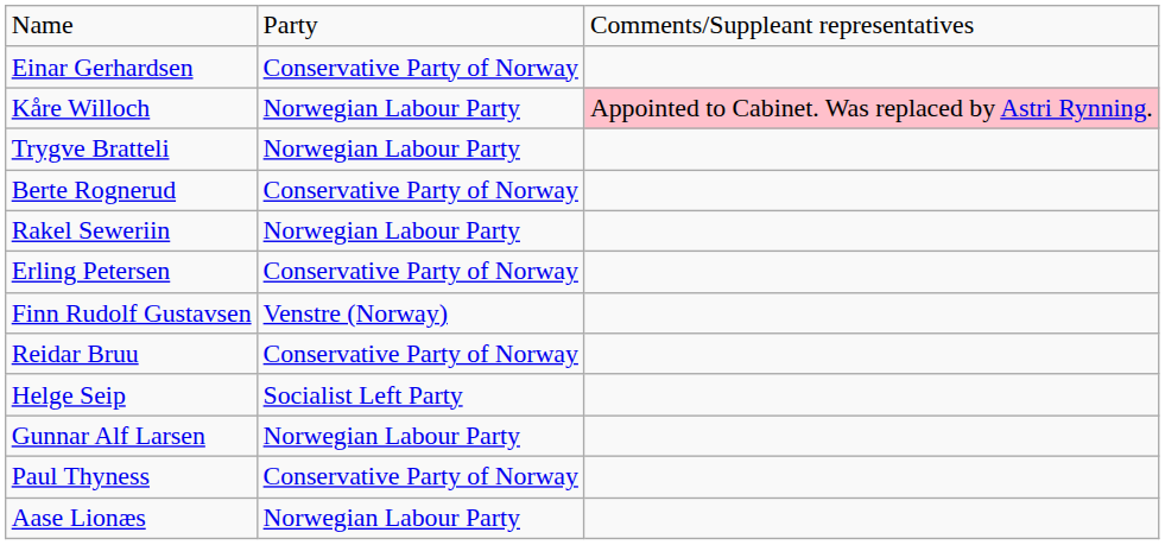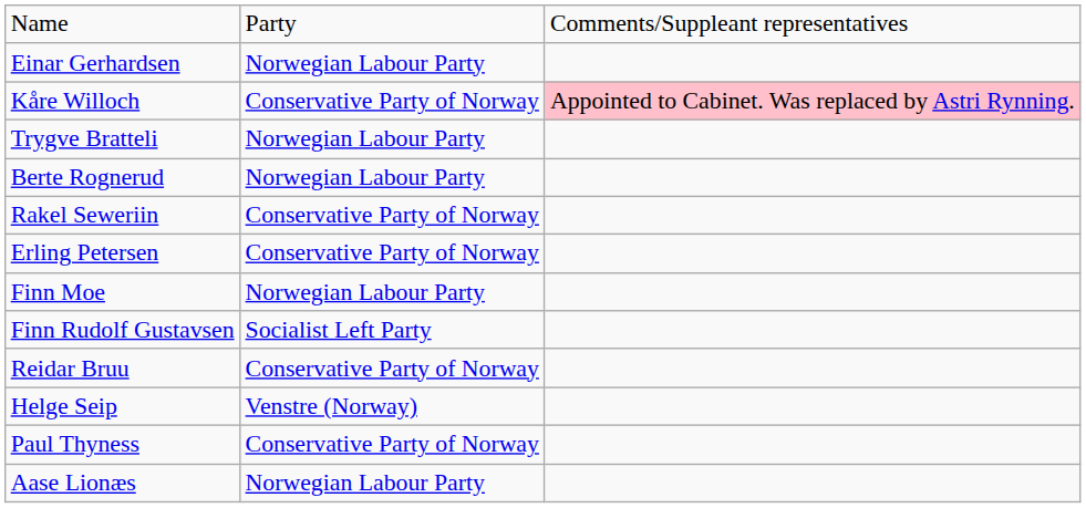Einar Gerhardsen | column 2: Conservative Party of Norway -> Norwegian Labour Party
Kåre Willoch | column 2: Norwegian Labour Party -> Conservative Party of Norway
Berte Rognerud | column 2: Conservative Party of Norway -> Norwegian Labour Party
Rakel Seweriin | column 2: Norwegian Labour Party -> Conservative Party of Norway
+ row: Finn Moe | Norwegian Labour Party
Finn Rudolf Gustavsen | column 2: Venstre (Norway) -> Socialist Left Party
Helge Seip | column 2: Socialist Left Party -> Venstre (Norway)
- row: Gunnar Alf Larsen | Norwegian Labour Party
